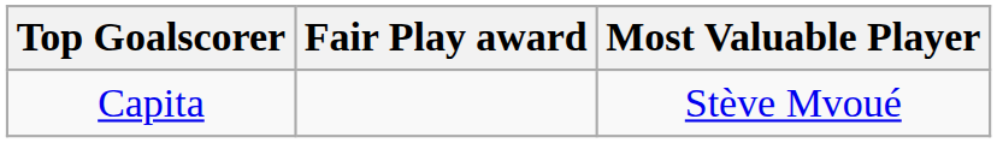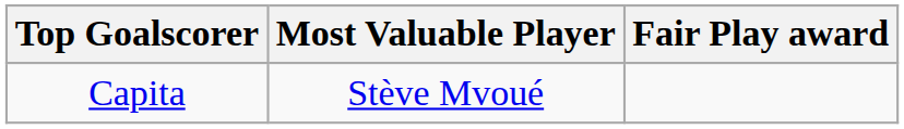columns swapped: Most Valuable Player <-> Fair Play award
